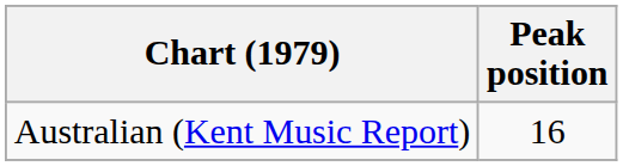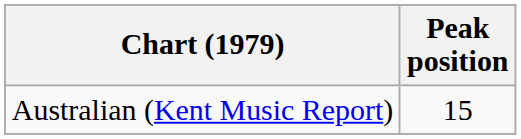Australian (Kent Music Report) | Peak position: 16 -> 15
